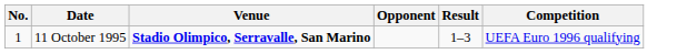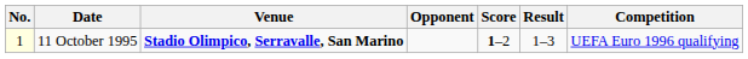+ column: Score | 1–2
11 October 1995 | No.: no background -> lightyellow background
